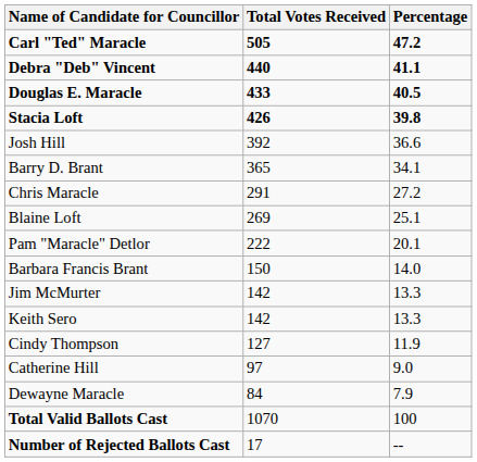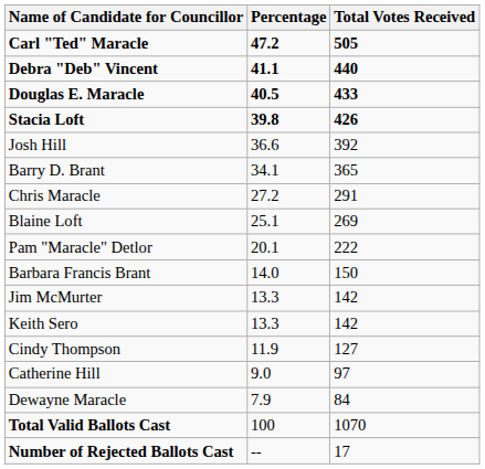columns swapped: Total Votes Received <-> Percentage
